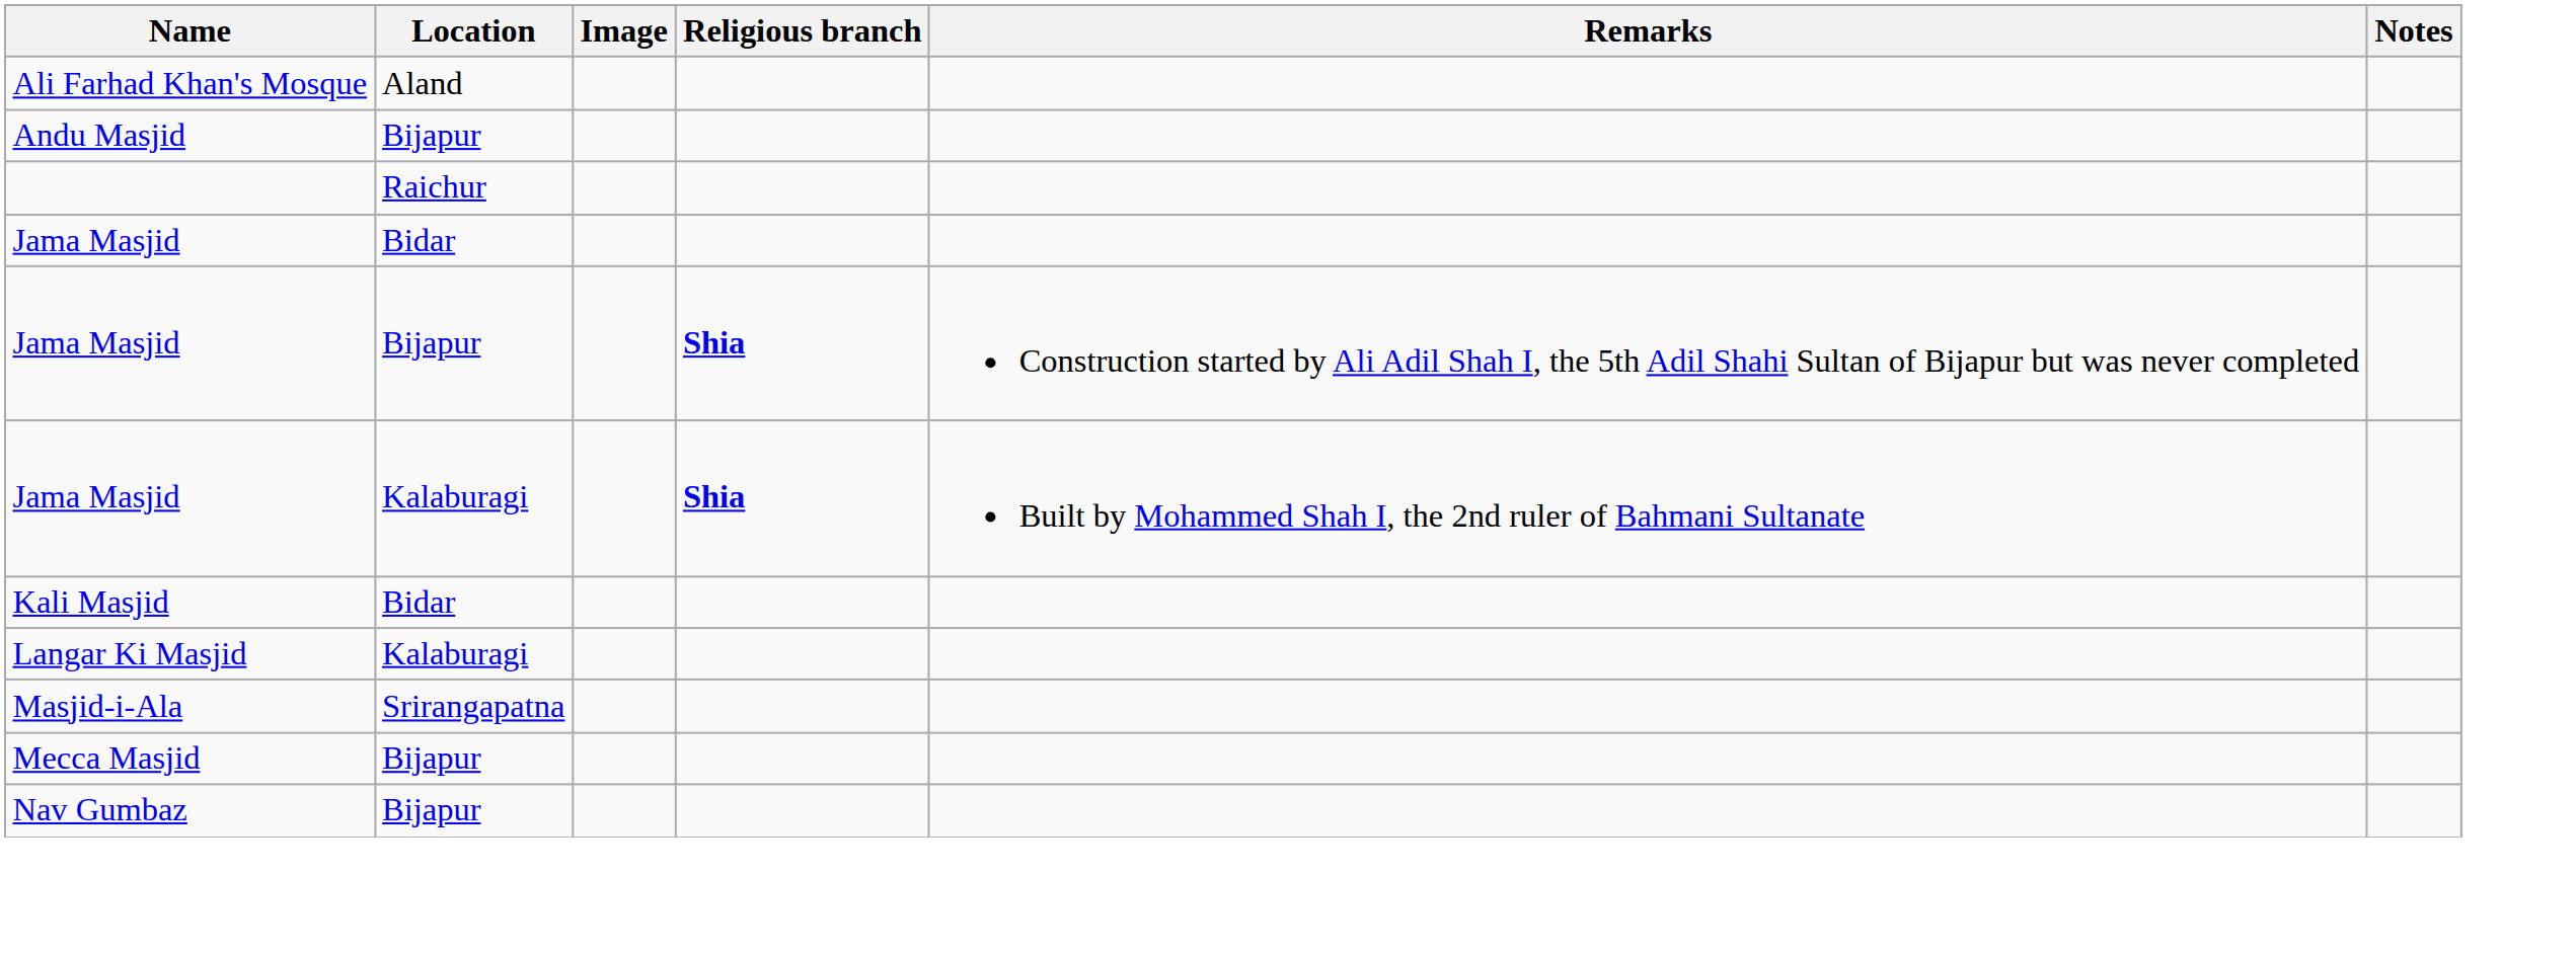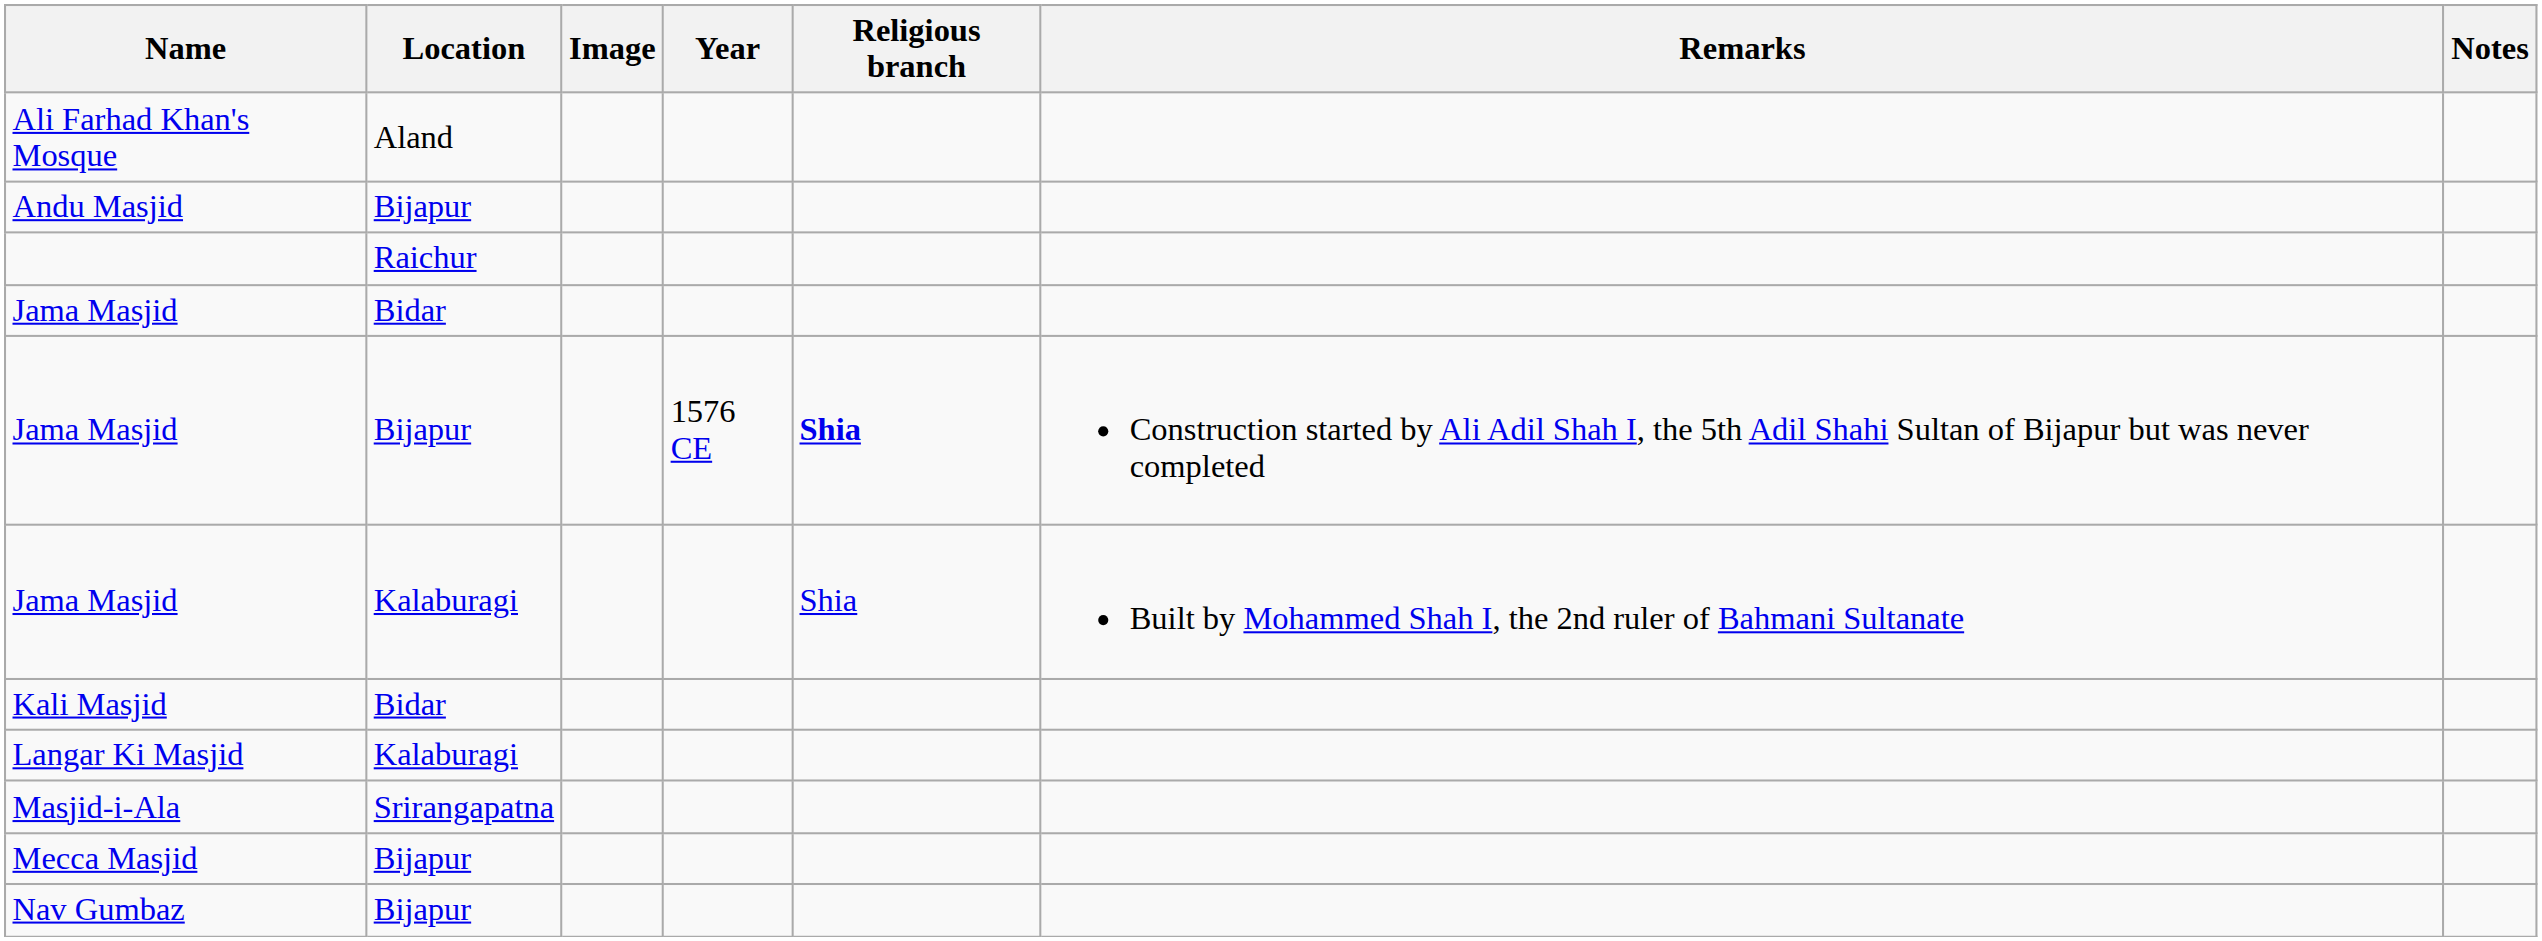+ column: Year | 1576 CE
Jama Masjid / Kalaburagi | Religious branch: bold -> normal
